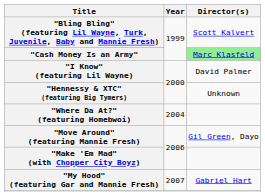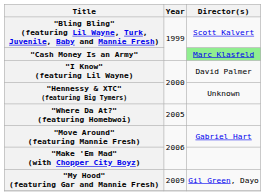"Where Da At?" (featuring Homebwoi) | Year: 2004 -> 2005
"Move Around" (featuring Mannie Fresh) | Director(s): Gil Green, Dayo -> Gabriel Hart
"My Hood" (featuring Gar and Mannie Fresh) | Year: 2007 -> 2009
"My Hood" (featuring Gar and Mannie Fresh) | Director(s): Gabriel Hart -> Gil Green, Dayo
